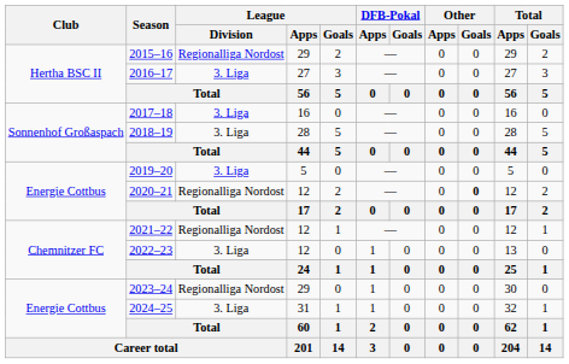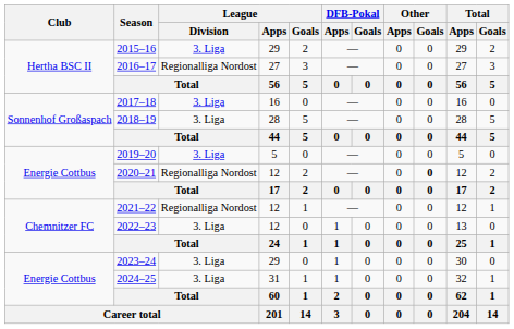2015–16 | League / Division: Regionalliga Nordost -> 3. Liga
2016–17 | League / Division: 3. Liga -> Regionalliga Nordost
2023–24 | League / Division: Regionalliga Nordost -> 3. Liga
